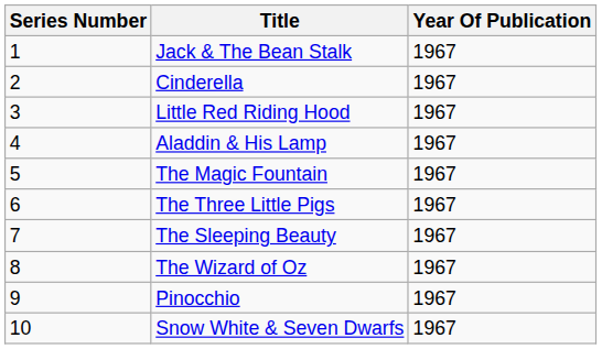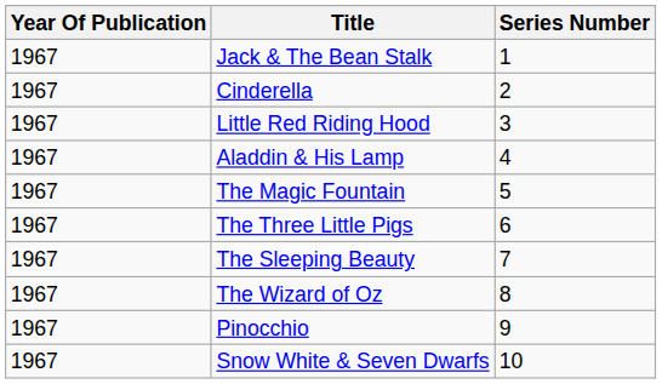columns swapped: Series Number <-> Year Of Publication
